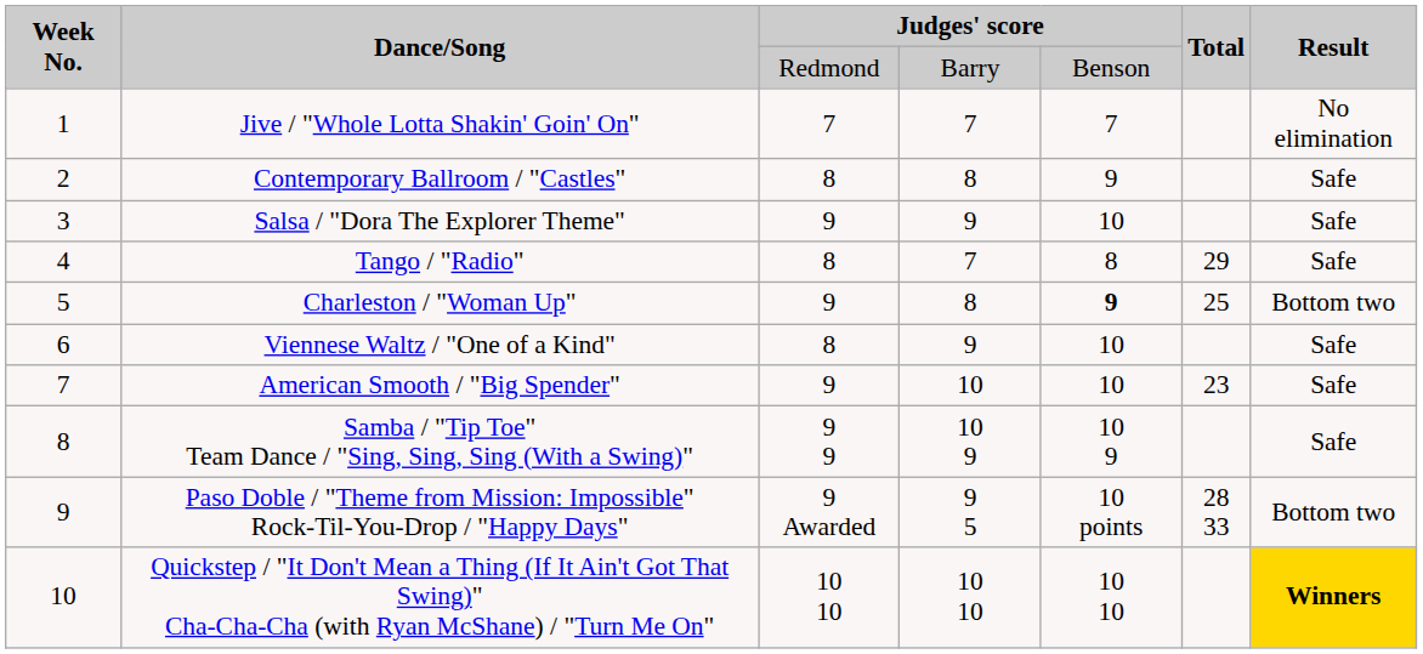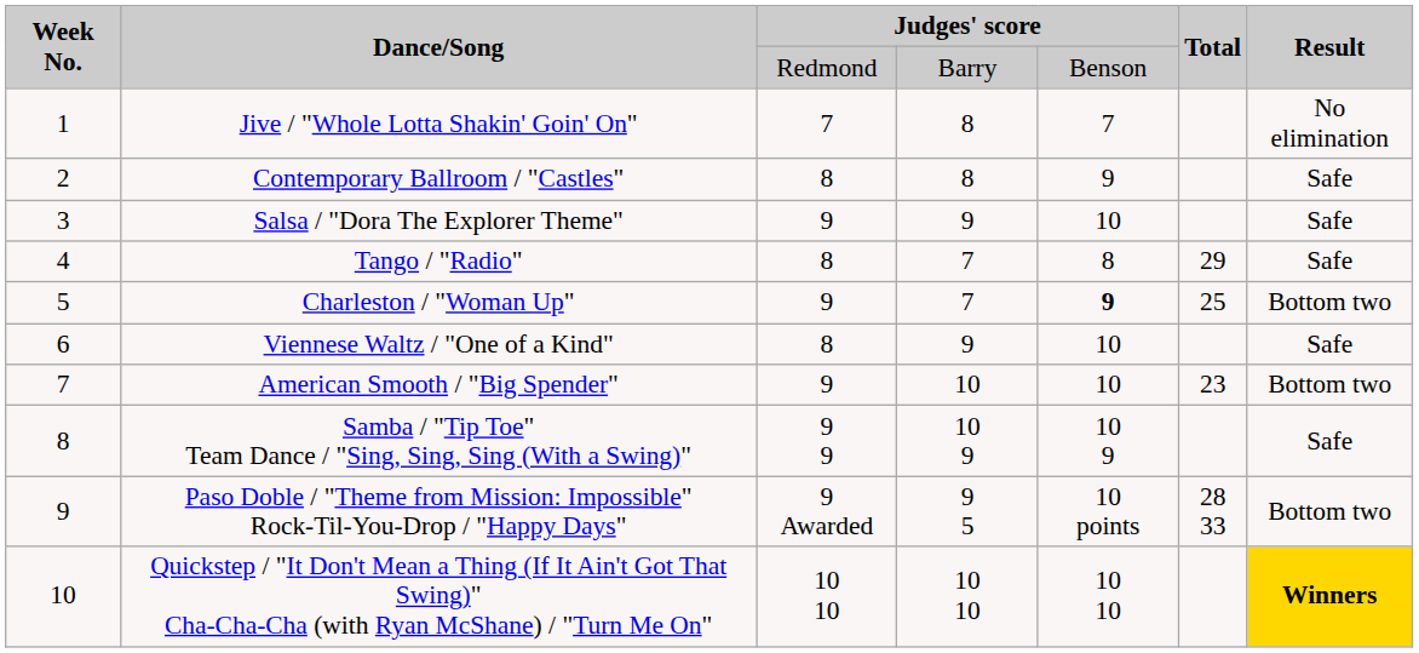Jive / "Whole Lotta Shakin' Goin' On" | column 4: 7 -> 8
Charleston / "Woman Up" | column 4: 8 -> 7
American Smooth / "Big Spender" | Result: Safe -> Bottom two
